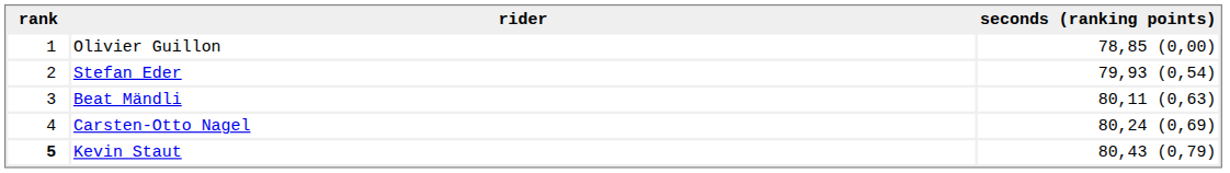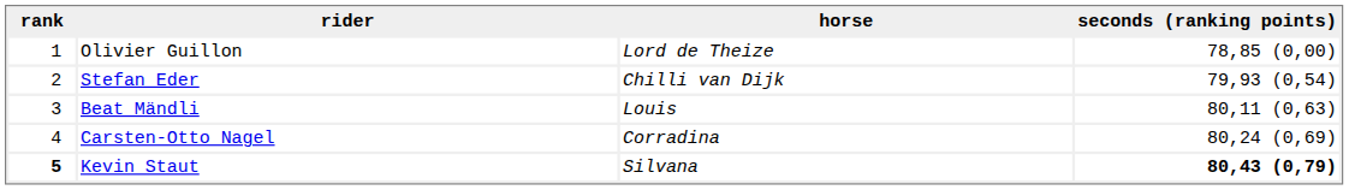+ column: horse | Lord de Theize | Chilli van Dijk | Louis | Corradina | Silvana
Kevin Staut | seconds (ranking points): normal -> bold
